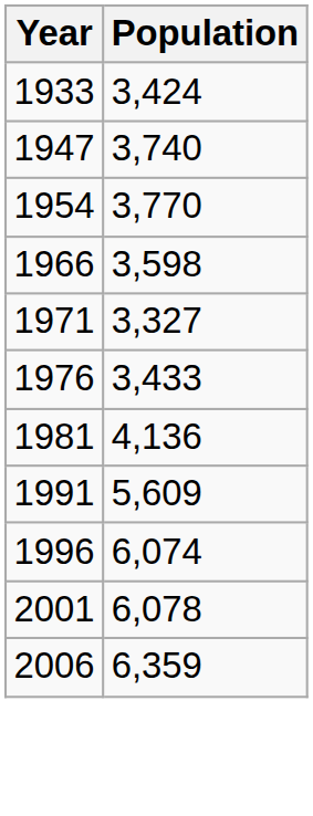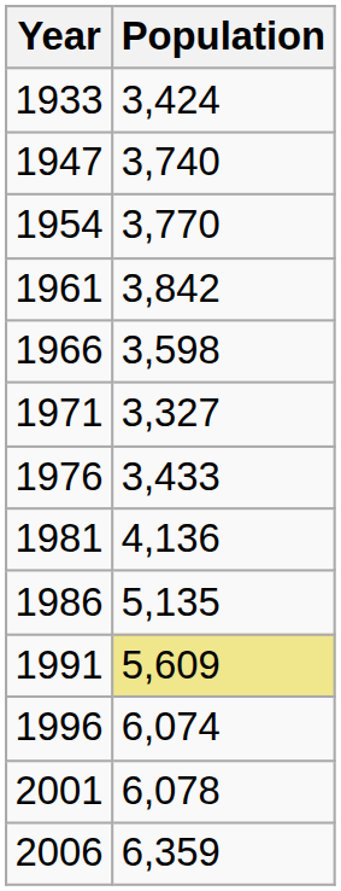+ row: 1961 | 3,842
+ row: 1986 | 5,135
1991 | Population: no background -> khaki background
